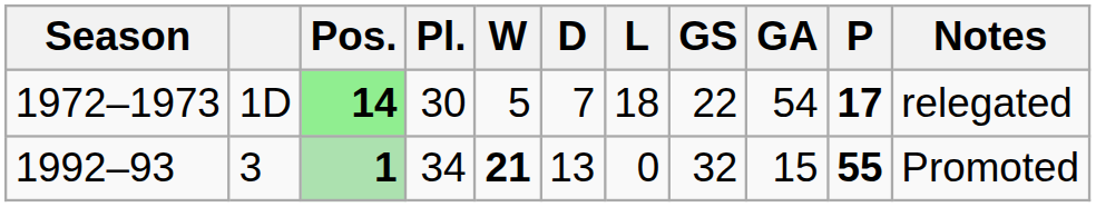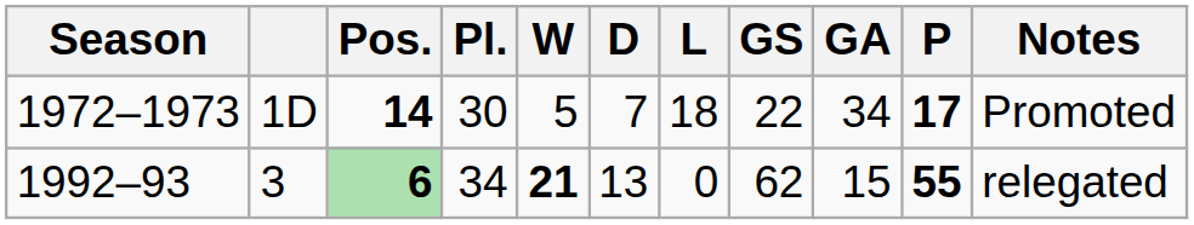1972–1973 | Pos.: lightgreen background -> no background
1972–1973 | GA: 54 -> 34
1972–1973 | Notes: relegated -> Promoted
1992–93 | Pos.: 1 -> 6
1992–93 | GS: 32 -> 62
1992–93 | Notes: Promoted -> relegated
